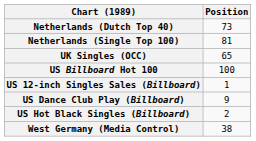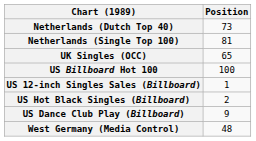rows swapped: US Dance Club Play (Billboard) <-> US Hot Black Singles (Billboard)
West Germany (Media Control) | Position: 38 -> 48
